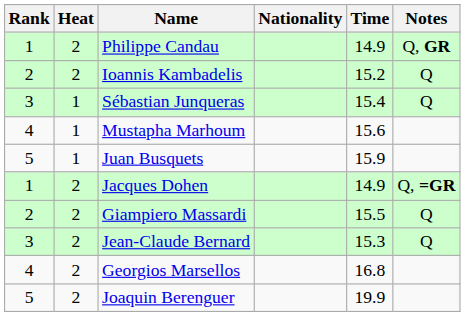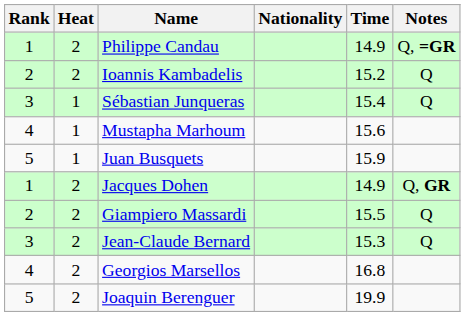Philippe Candau | Notes: Q, GR -> Q, =GR
Jacques Dohen | Notes: Q, =GR -> Q, GR
